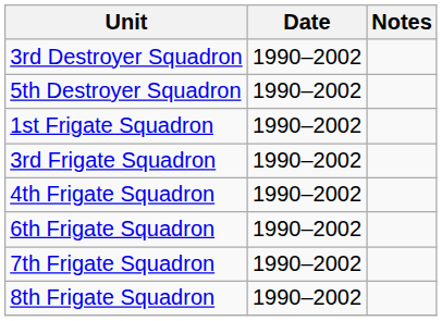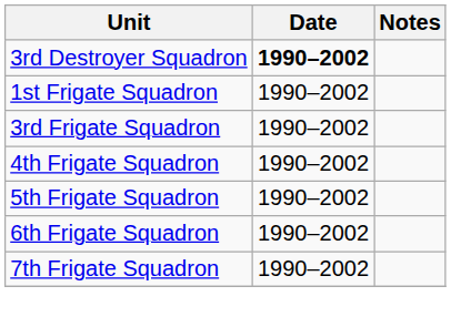3rd Destroyer Squadron | Date: normal -> bold
- row: 5th Destroyer Squadron | 1990–2002
+ row: 5th Frigate Squadron | 1990–2002
- row: 8th Frigate Squadron | 1990–2002
